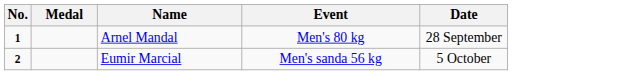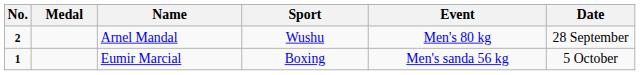+ column: Sport | Wushu | Boxing
Arnel Mandal | No.: 1 -> 2
Eumir Marcial | No.: 2 -> 1
